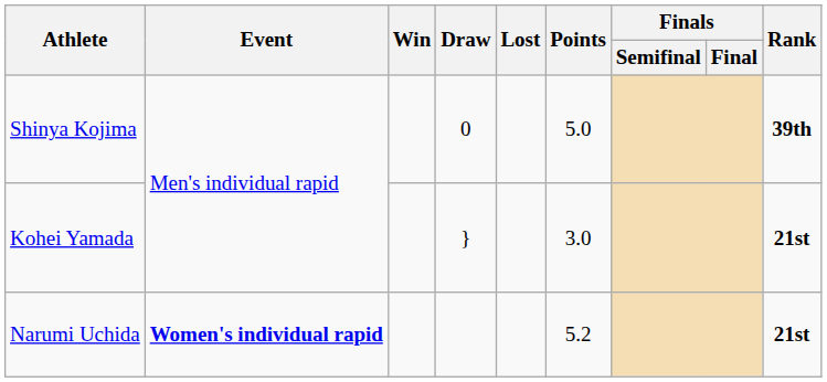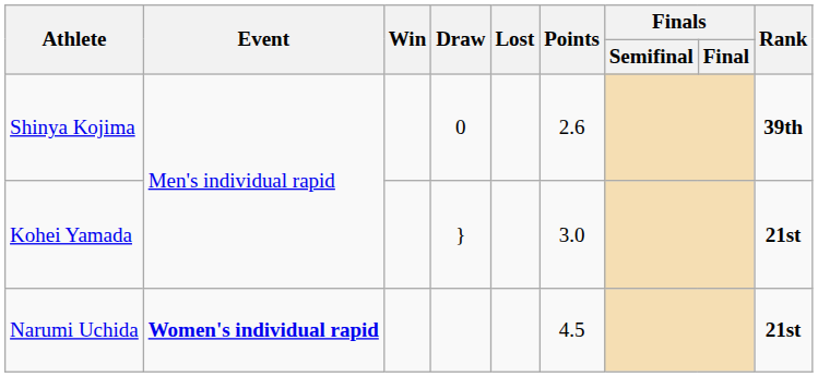Shinya Kojima | Points: 5.0 -> 2.6
Narumi Uchida | Points: 5.2 -> 4.5
